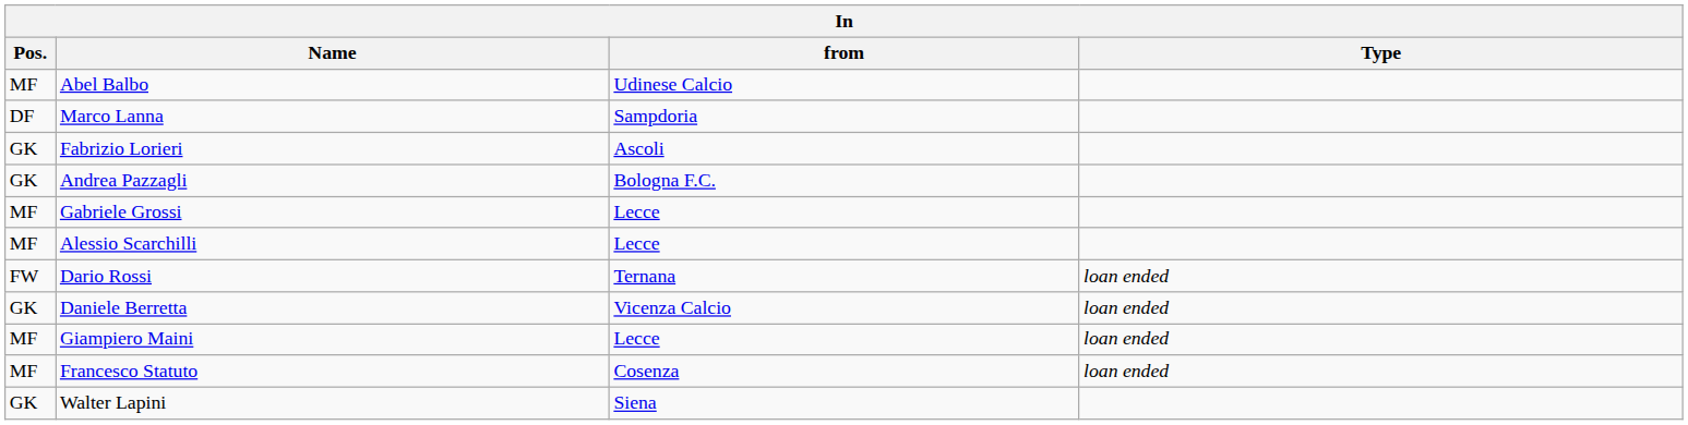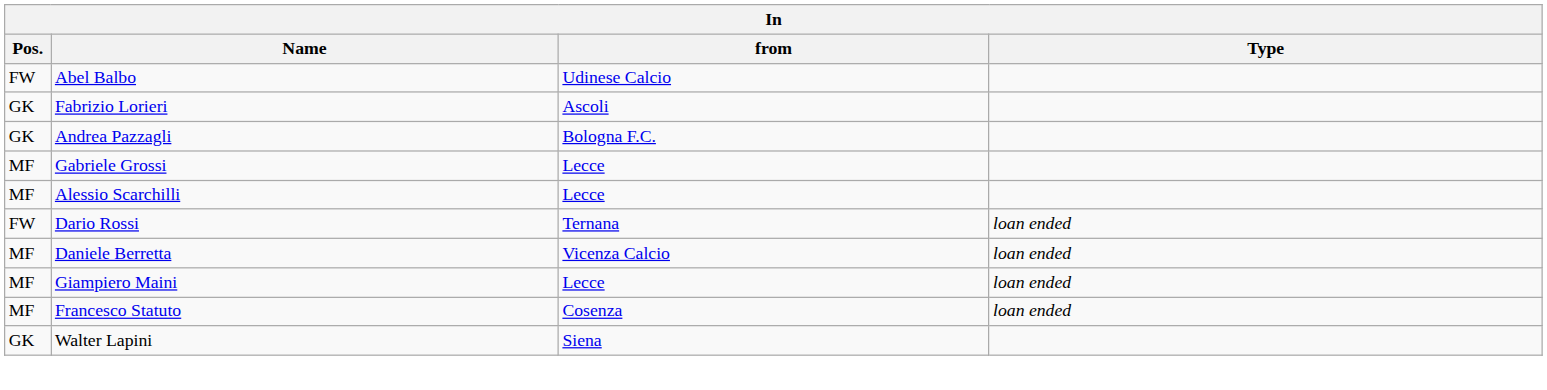Abel Balbo | Pos.: MF -> FW
- row: DF | Marco Lanna | Sampdoria
Daniele Berretta | Pos.: GK -> MF
